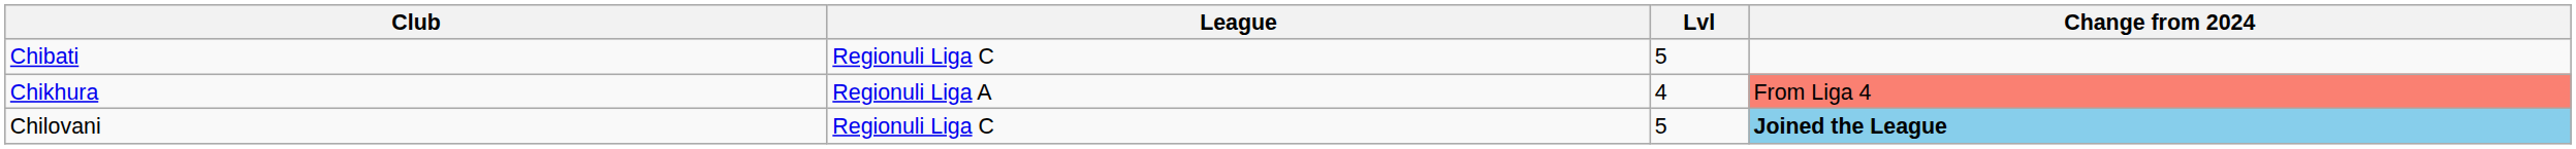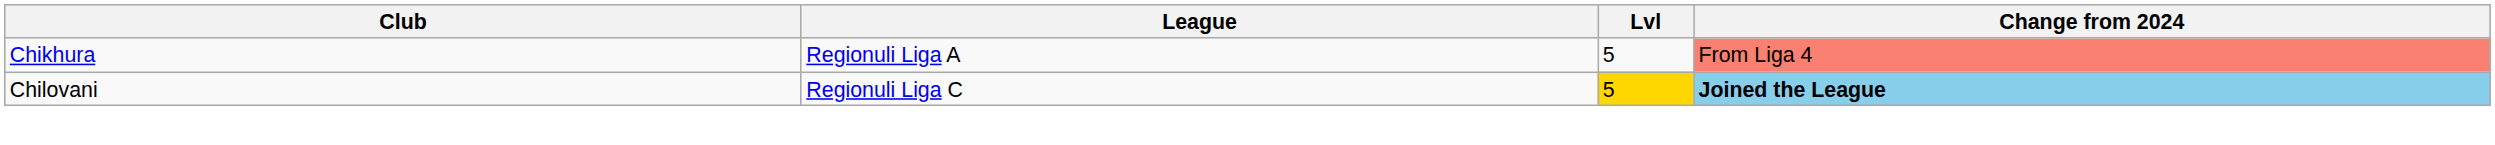- row: Chibati | Regionuli Liga C | 5
Chikhura | Lvl: 4 -> 5
Chilovani | Lvl: no background -> gold background
